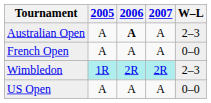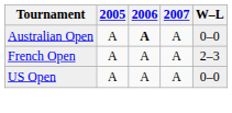Australian Open | W–L: 2–3 -> 0–0
French Open | W–L: 0–0 -> 2–3
- row: Wimbledon | 1R | 2R | 2R | 2–3
